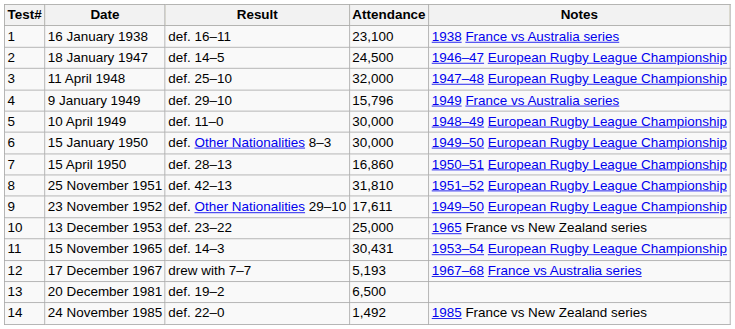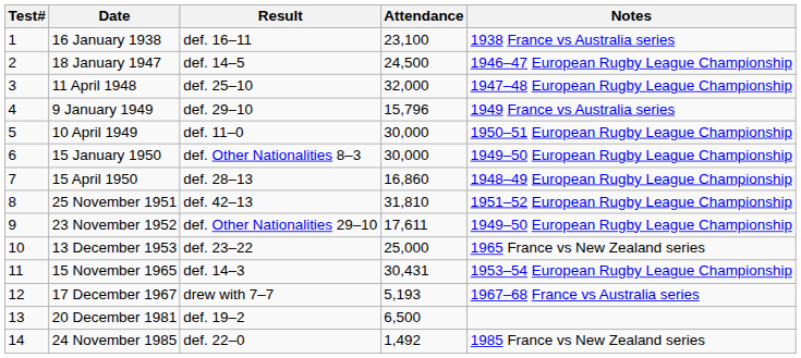10 April 1949 | Notes: 1948–49 European Rugby League Championship -> 1950–51 European Rugby League Championship
15 April 1950 | Notes: 1950–51 European Rugby League Championship -> 1948–49 European Rugby League Championship
